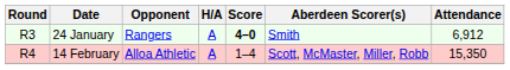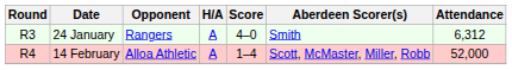24 January | Score: bold -> normal
24 January | Attendance: 6,912 -> 6,312
14 February | Attendance: 15,350 -> 52,000
